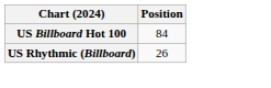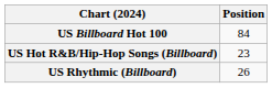+ row: US Hot R&B/Hip-Hop Songs (Billboard) | 23
